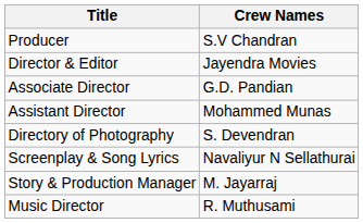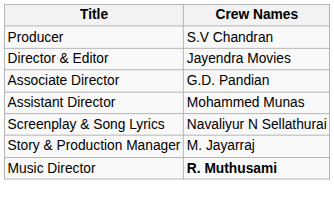- row: Directory of Photography | S. Devendran
Music Director | Crew Names: normal -> bold
